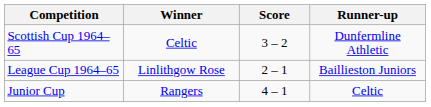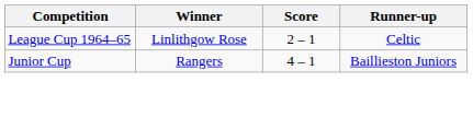- row: Scottish Cup 1964–65 | Celtic | 3 – 2 | Dunfermline Athletic
League Cup 1964–65 | Runner-up: Baillieston Juniors -> Celtic
Junior Cup | Runner-up: Celtic -> Baillieston Juniors
